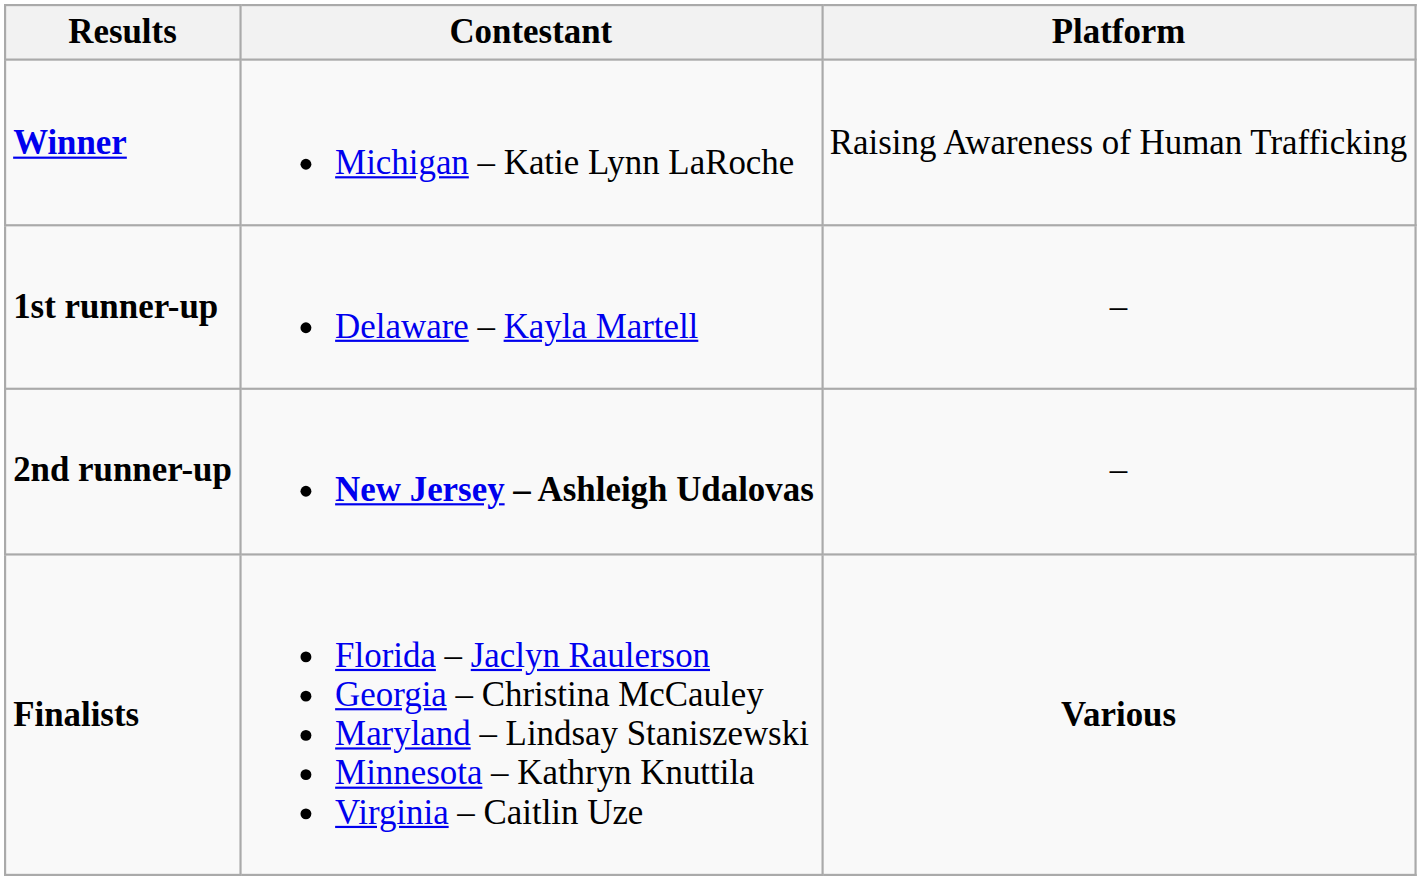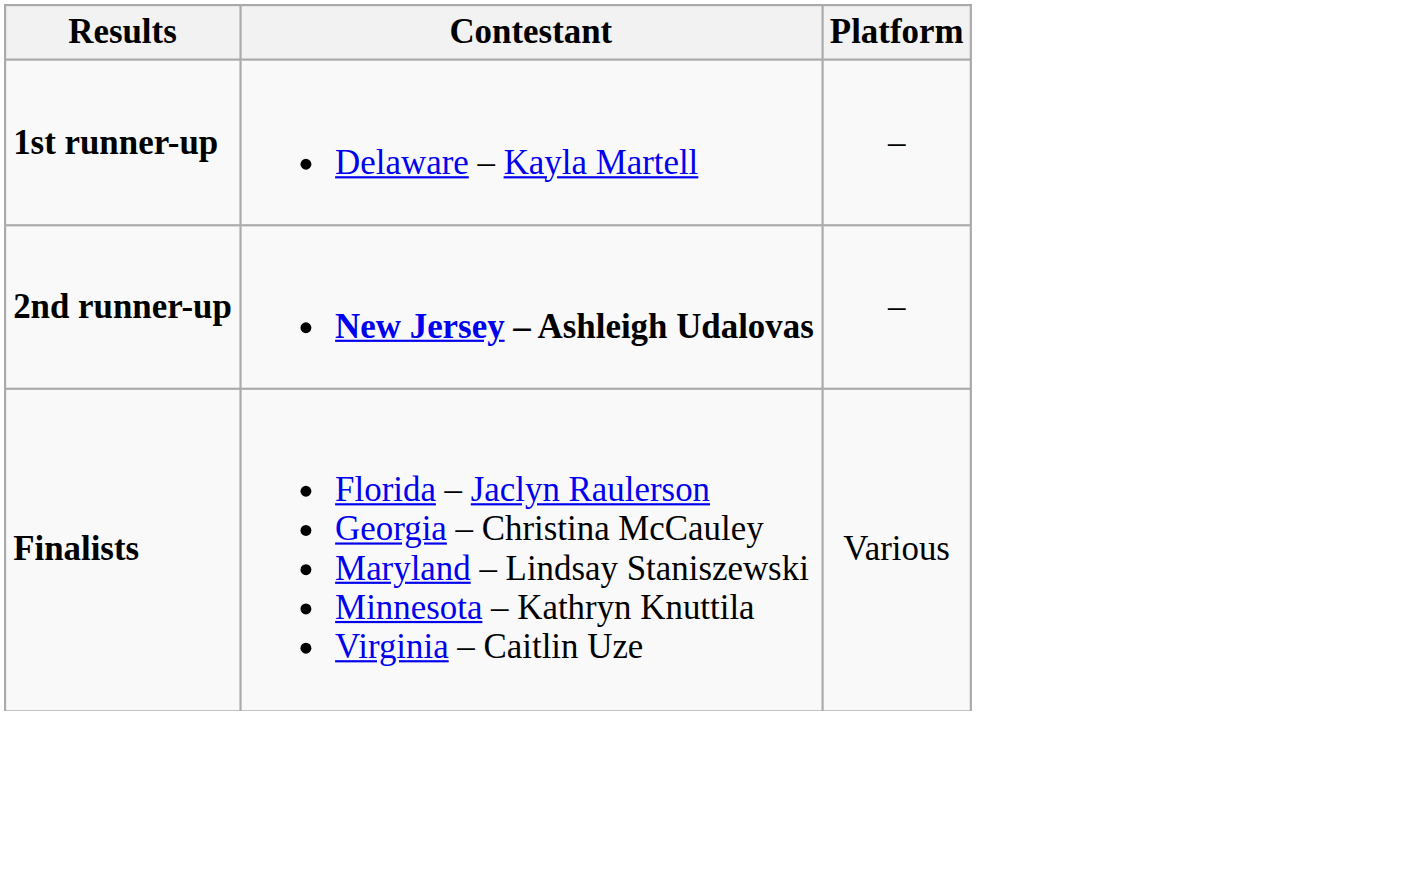- row: Winner | Michigan – Katie Lynn LaRoche | Raising Awareness of Human Trafficking
Finalists | Platform: bold -> normal
